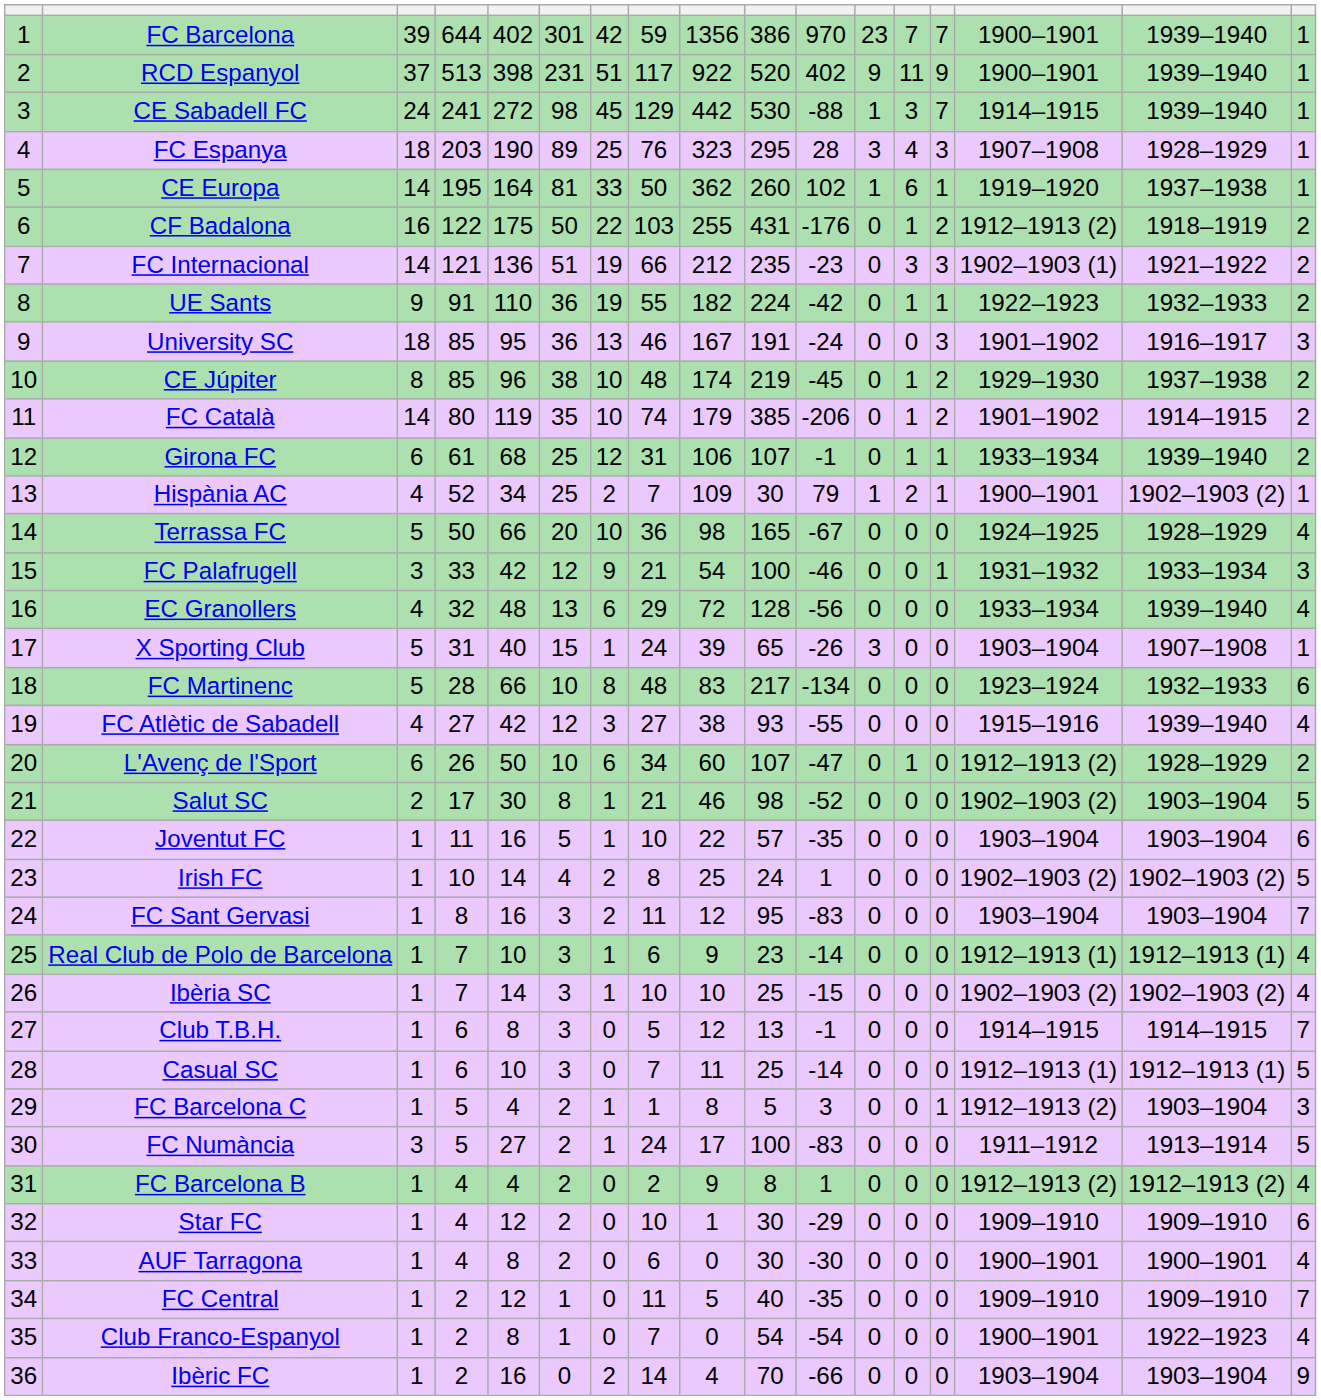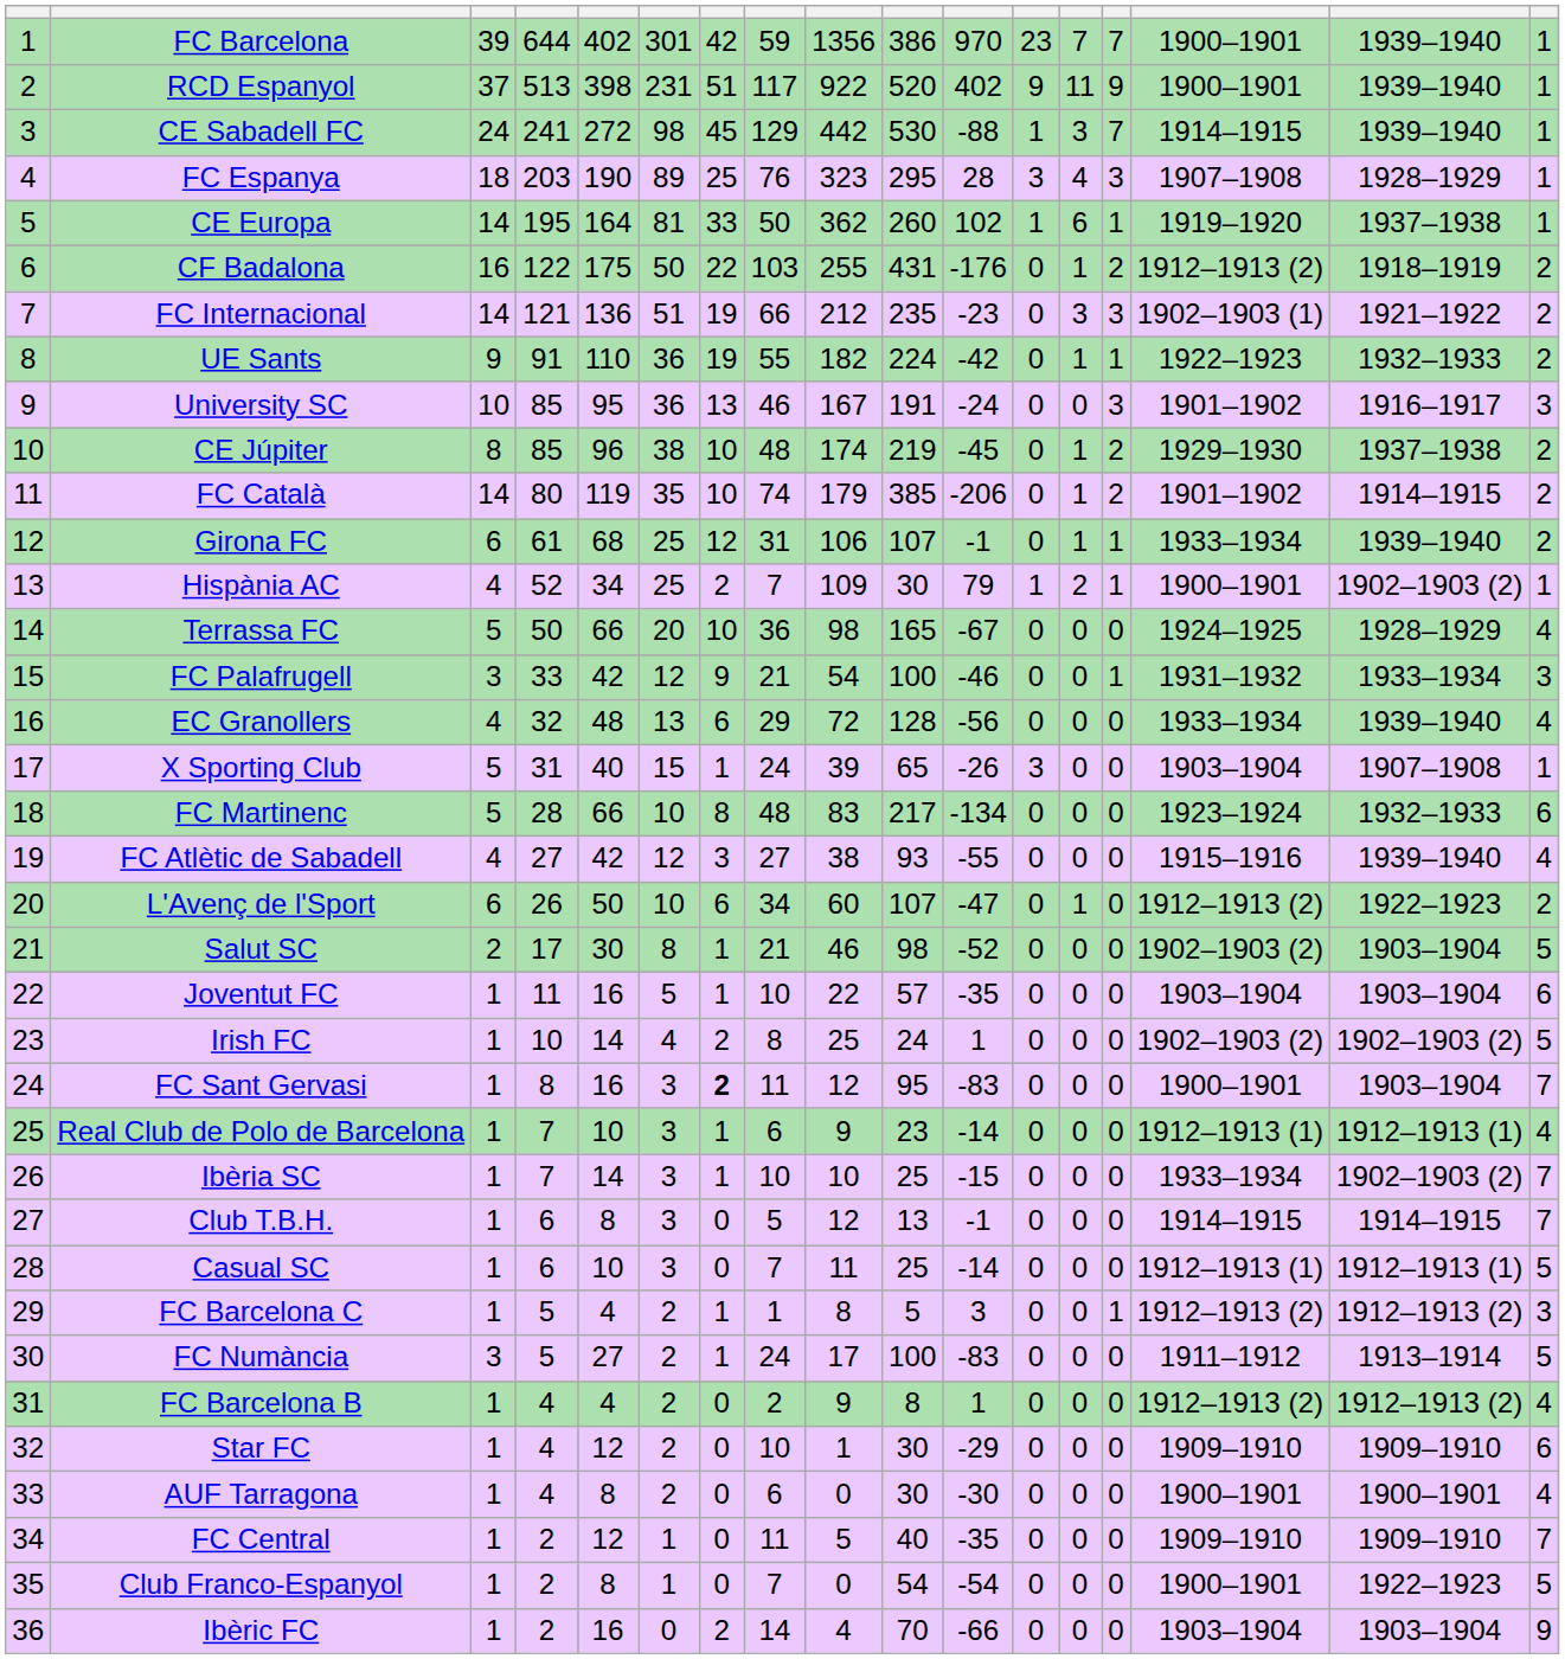University SC | column 3: 18 -> 10
L'Avenç de l'Sport | column 16: 1928–1929 -> 1922–1923
FC Sant Gervasi | column 7: normal -> bold
FC Sant Gervasi | column 15: 1903–1904 -> 1900–1901
Ibèria SC | column 15: 1902–1903 (2) -> 1933–1934
Ibèria SC | column 17: 4 -> 7
FC Barcelona C | column 16: 1903–1904 -> 1912–1913 (2)
Club Franco-Espanyol | column 17: 4 -> 5
